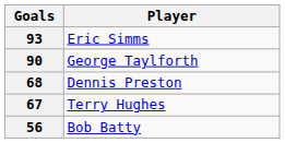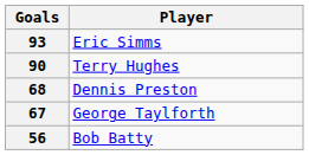90 | Player: George Taylforth -> Terry Hughes
67 | Player: Terry Hughes -> George Taylforth
